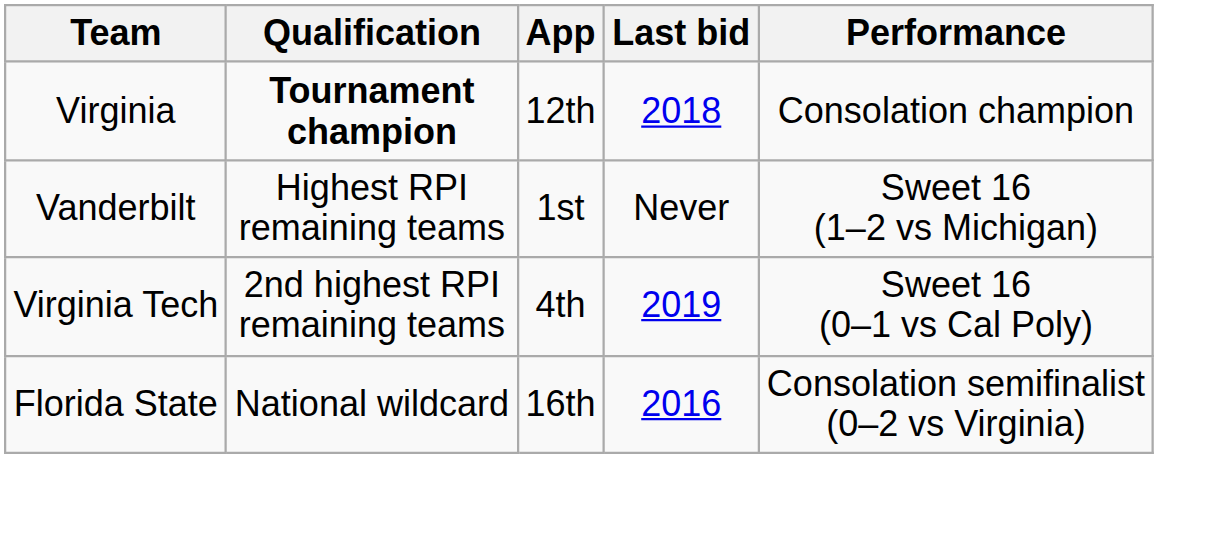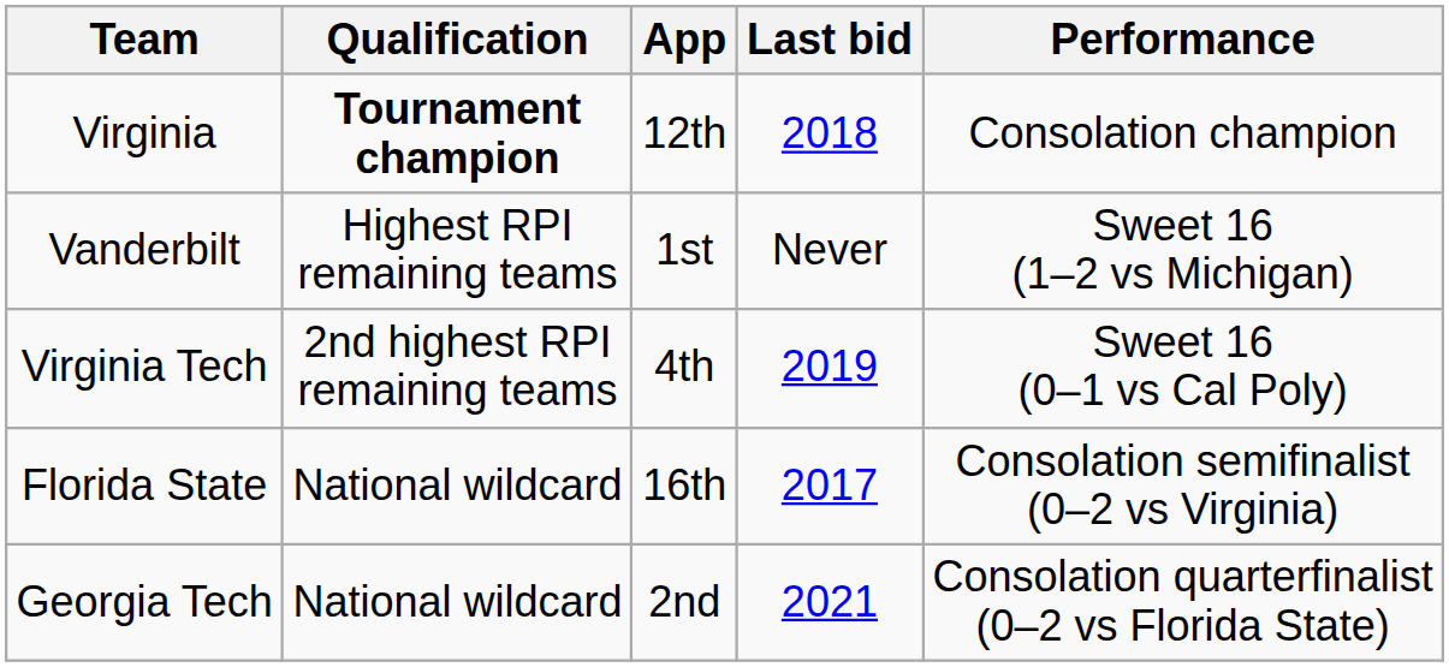Florida State | Last bid: 2016 -> 2017
+ row: Georgia Tech | National wildcard | 2nd | 2021 | Consolation quarterfinalist (0–2 vs Florida State)
